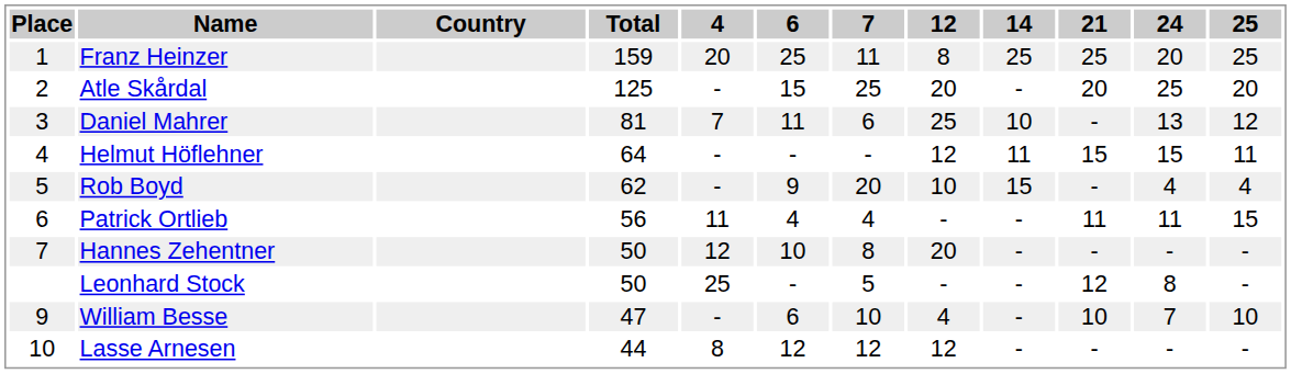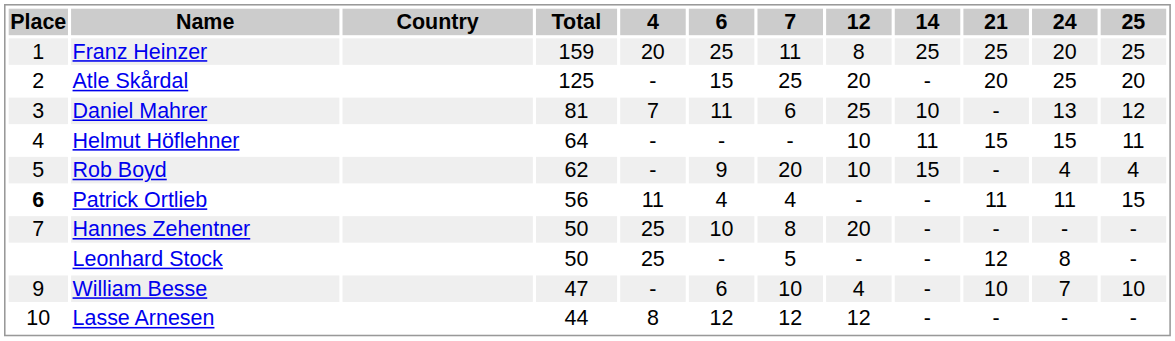Helmut Höflehner | 12: 12 -> 10
Patrick Ortlieb | Place: normal -> bold
Hannes Zehentner | 4: 12 -> 25
